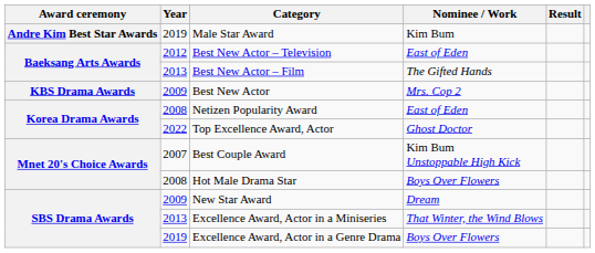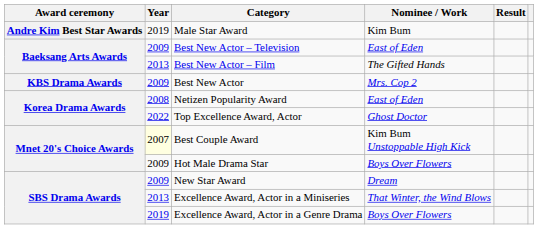Best New Actor – Television | Year: 2012 -> 2009
Best Couple Award | Year: no background -> lightyellow background
Hot Male Drama Star | Year: 2008 -> 2009
